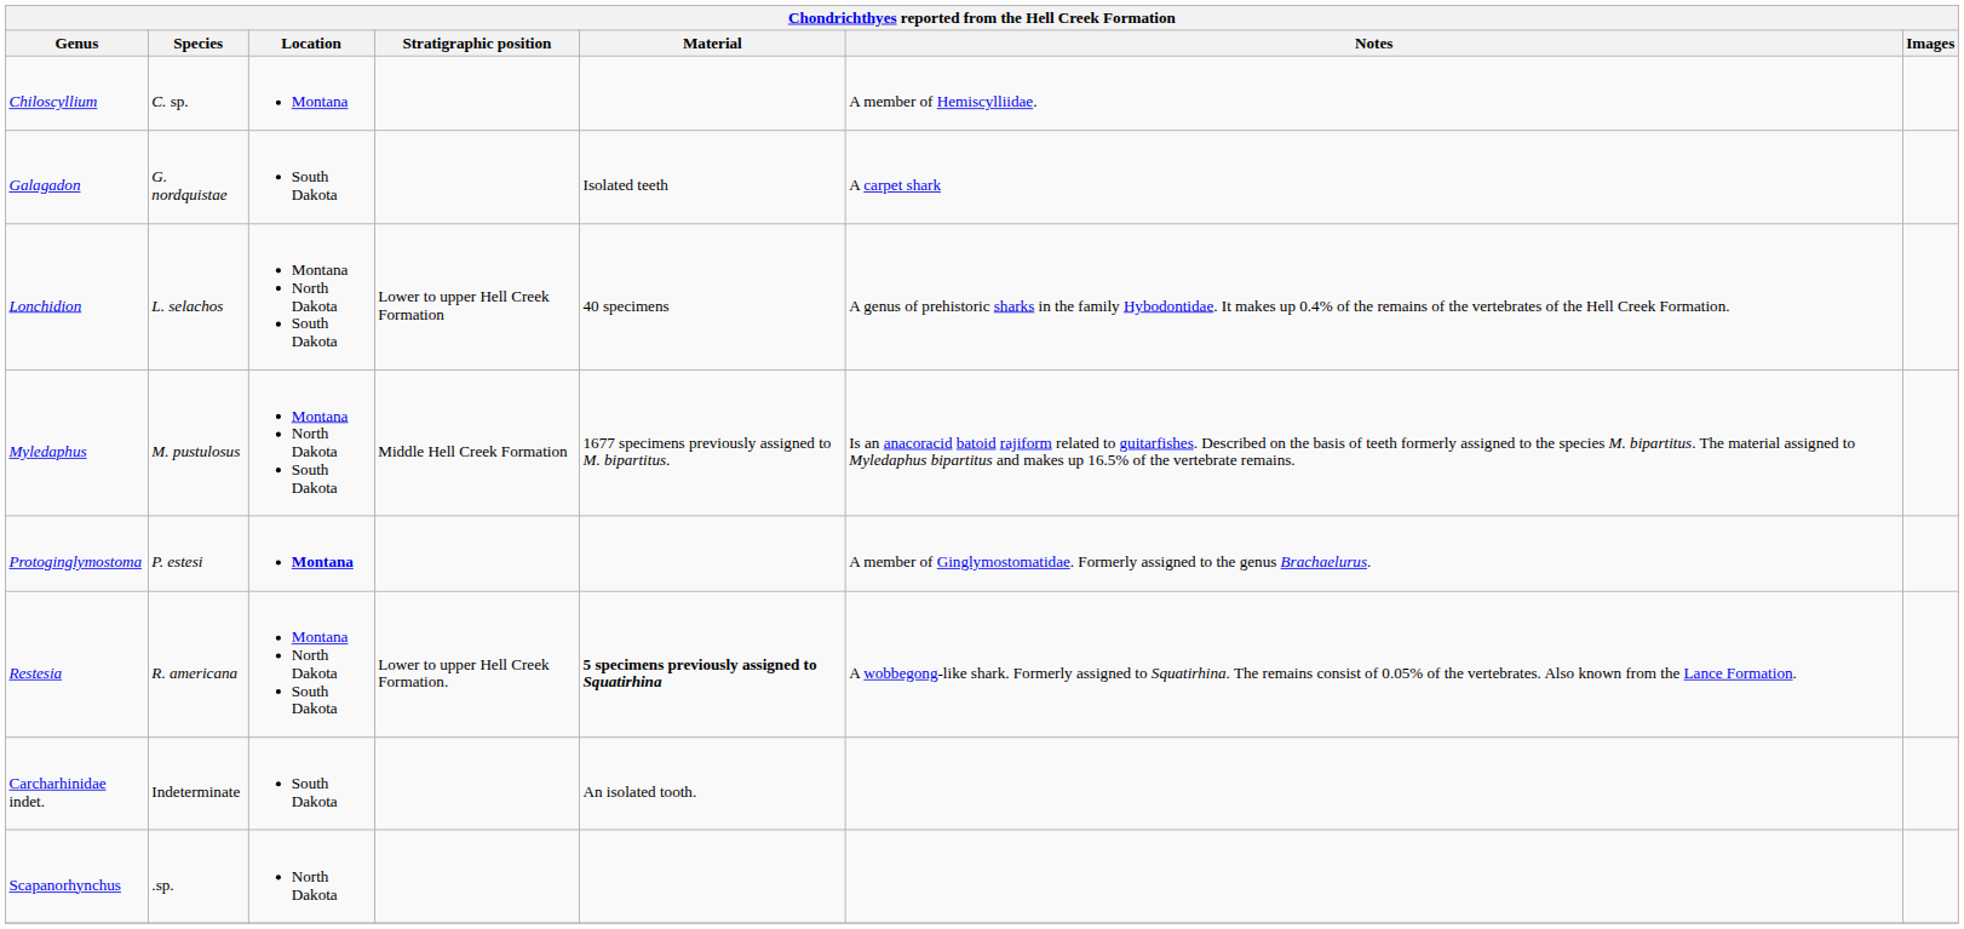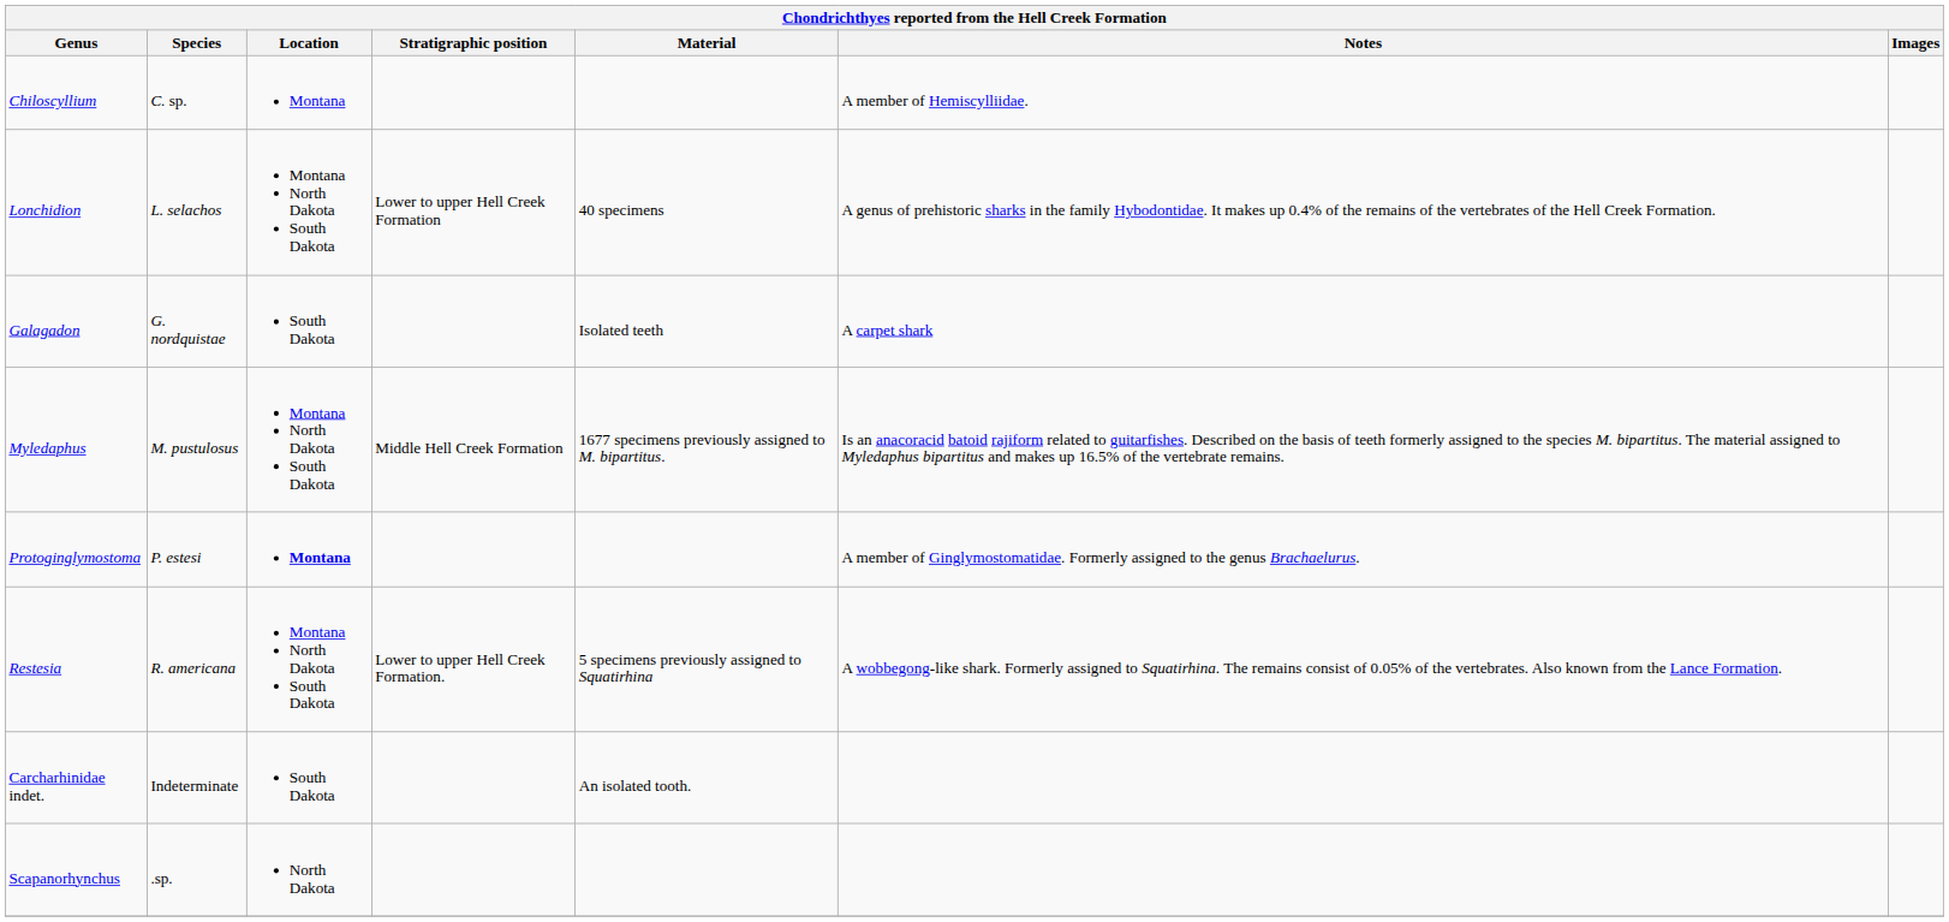rows swapped: Galagadon <-> Lonchidion
Restesia | Material: bold -> normal
